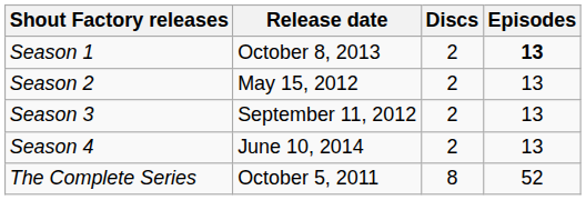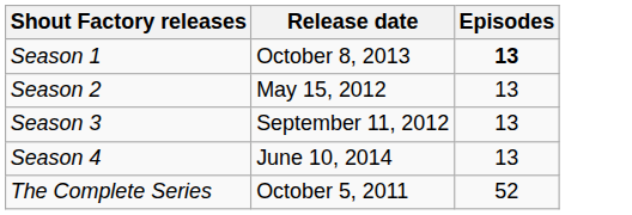- column: Discs | 2 | 2 | 2 | 2 | 8
